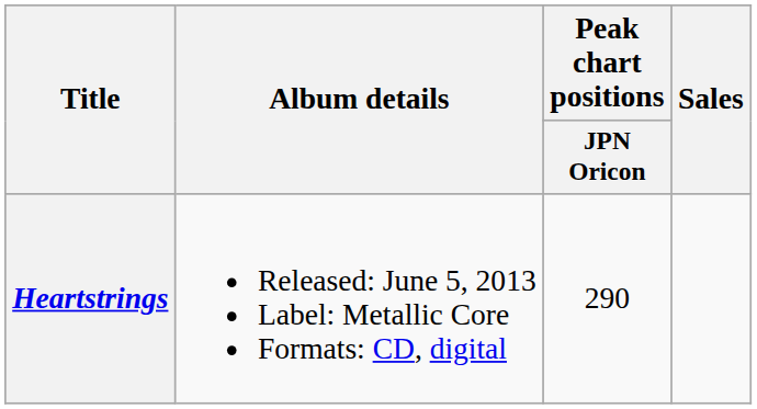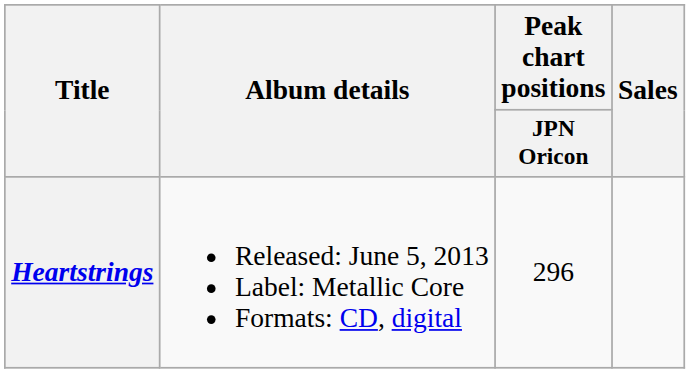Heartstrings | Peak chart positions / JPN Oricon: 290 -> 296
